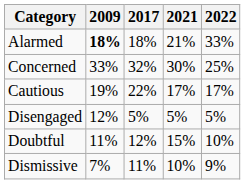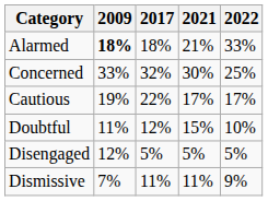rows swapped: Disengaged <-> Doubtful
Dismissive | 2021: 10% -> 11%
